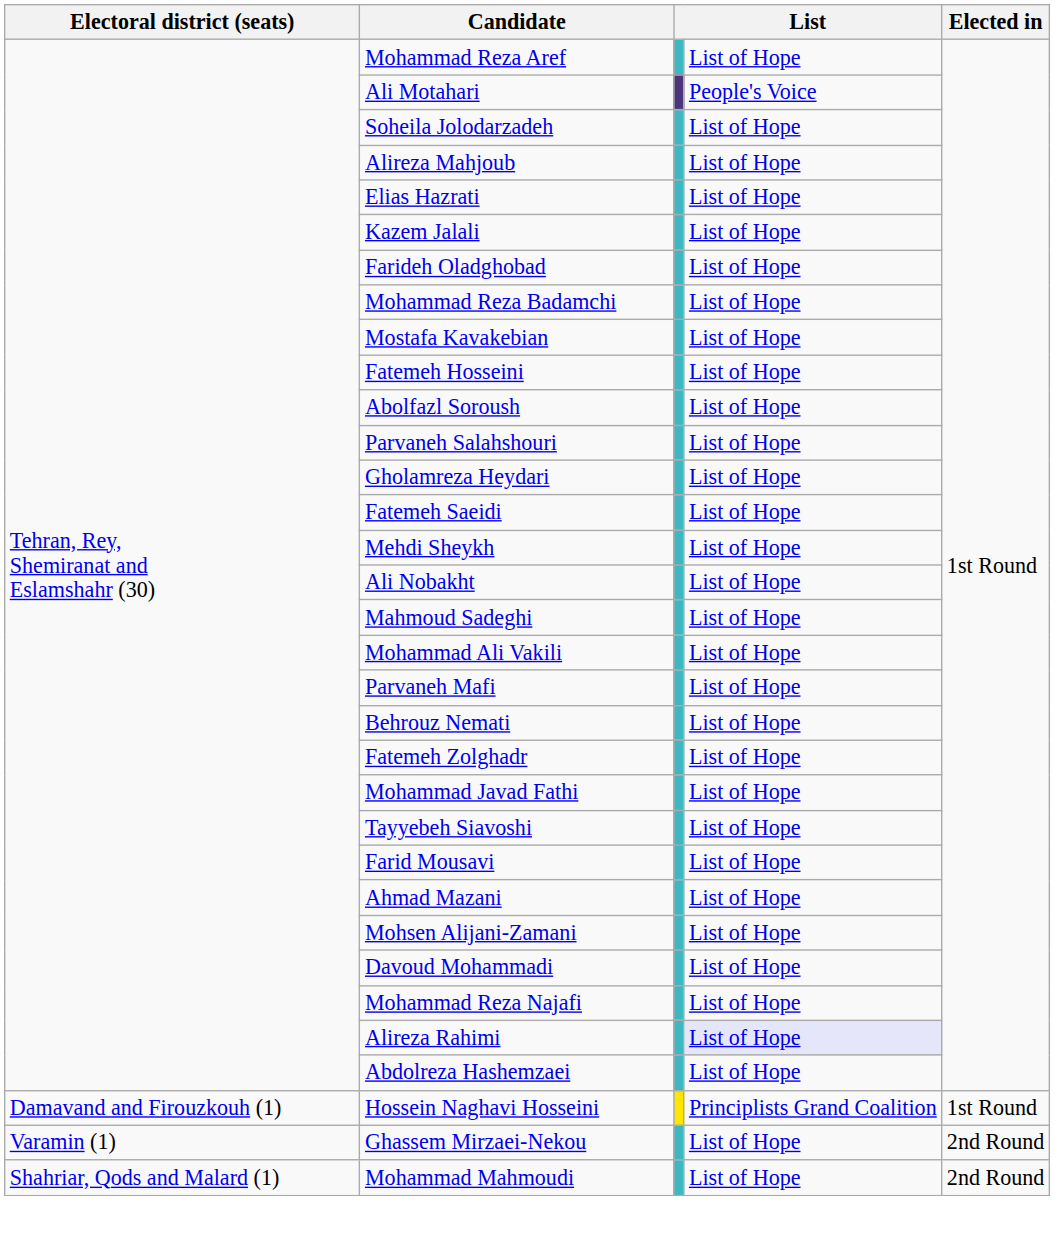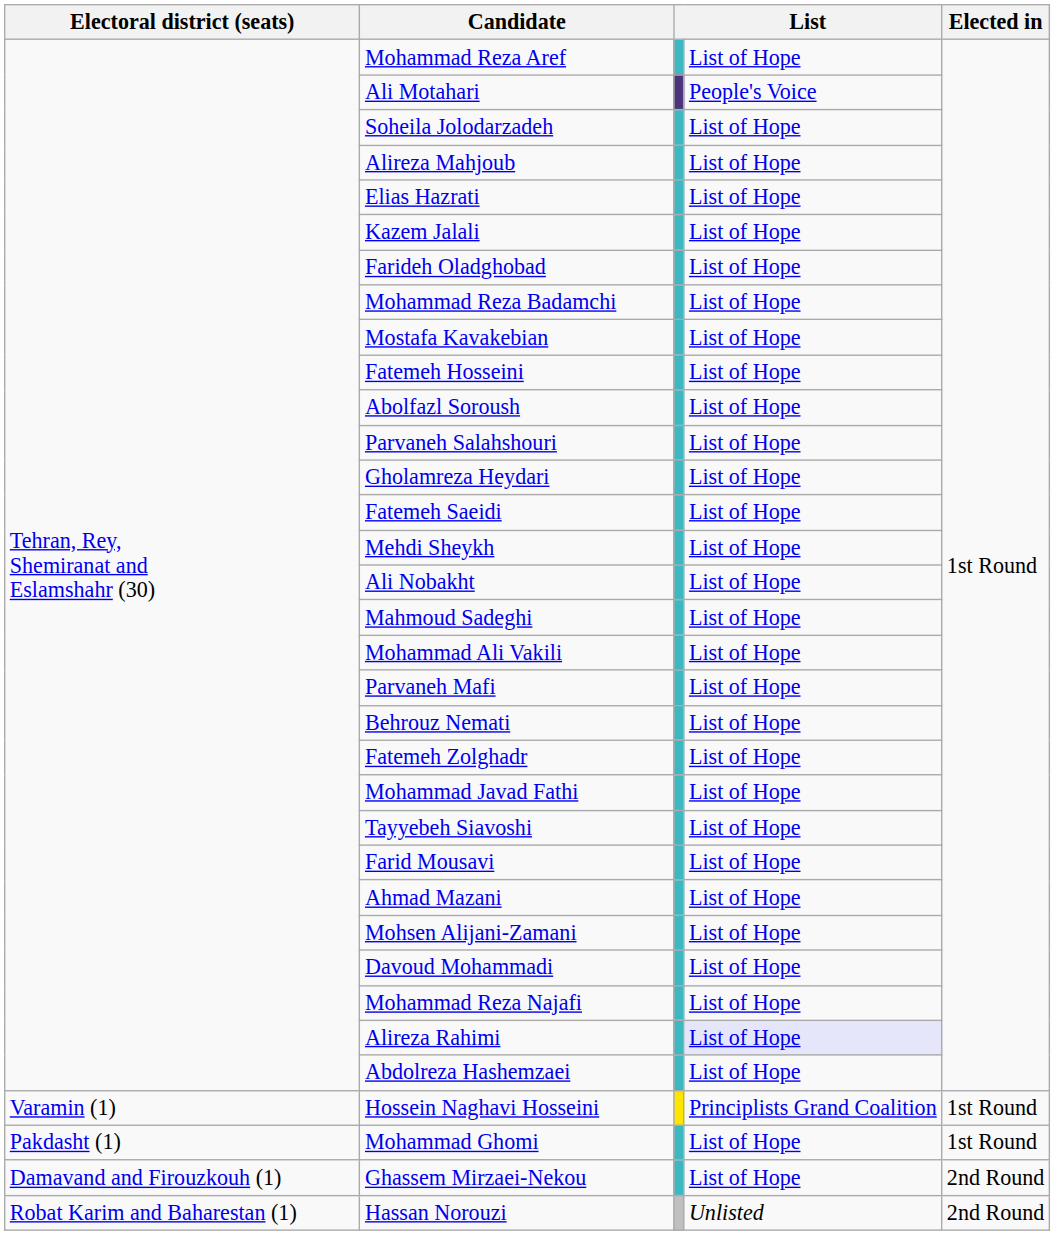Hossein Naghavi Hosseini | Electoral district (seats): Damavand and Firouzkouh (1) -> Varamin (1)
+ row: Pakdasht (1) | Mohammad Ghomi | List of Hope | 1st Round
Ghassem Mirzaei-Nekou | Electoral district (seats): Varamin (1) -> Damavand and Firouzkouh (1)
+ row: Robat Karim and Baharestan (1) | Hassan Norouzi | Unlisted | 2nd Round
- row: Shahriar, Qods and Malard (1) | Mohammad Mahmoudi | List of Hope | 2nd Round
